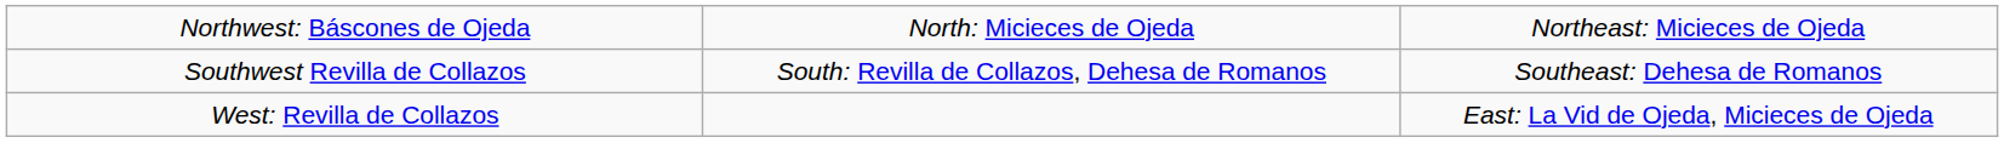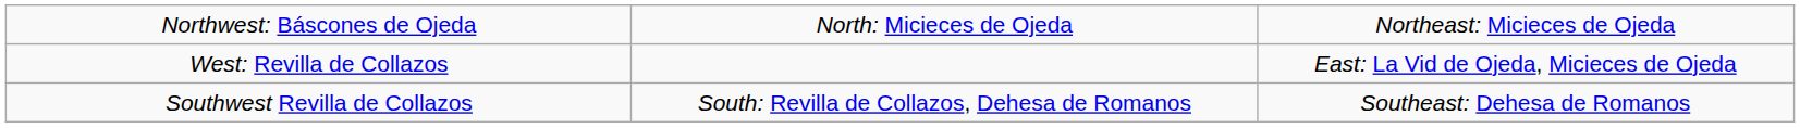rows swapped: West: Revilla de Collazos <-> Southwest Revilla de Collazos
